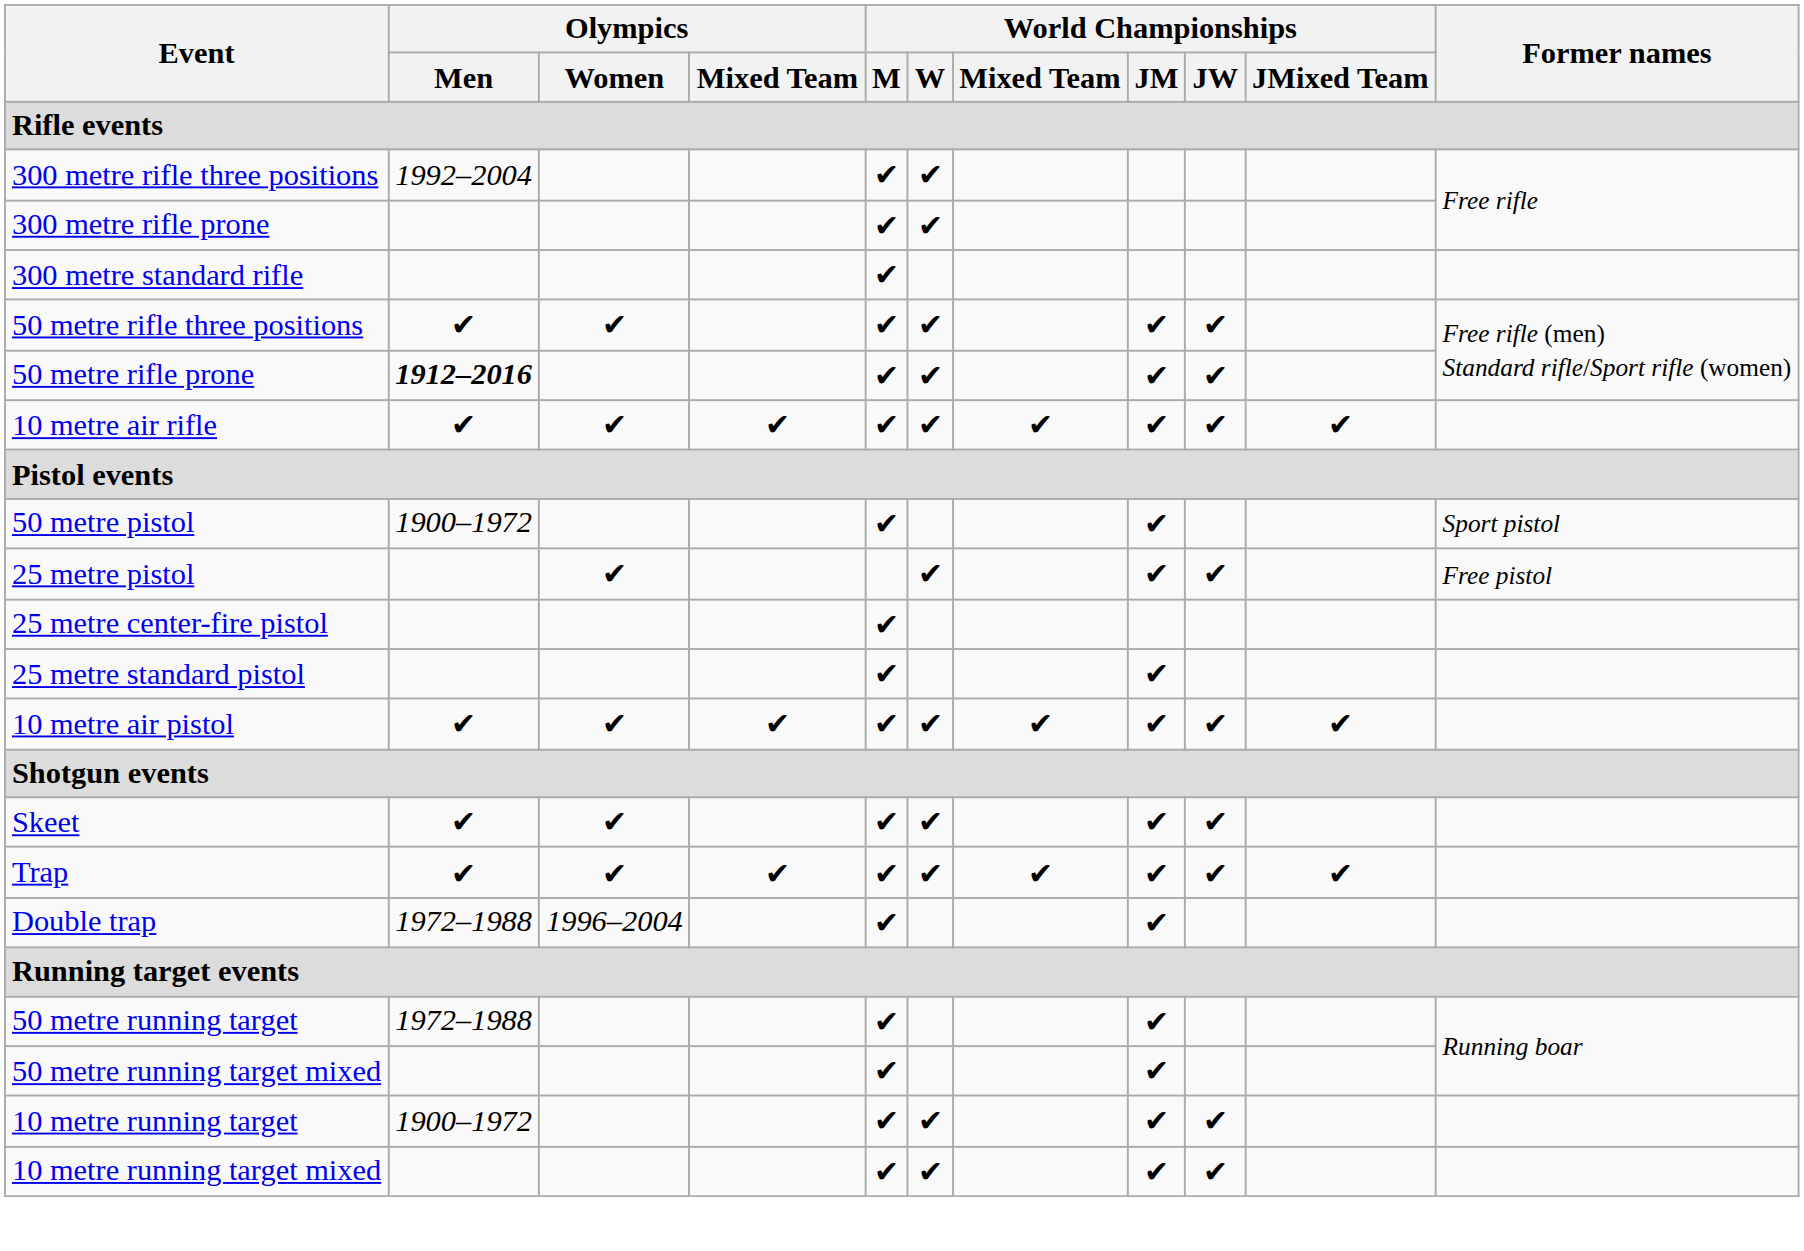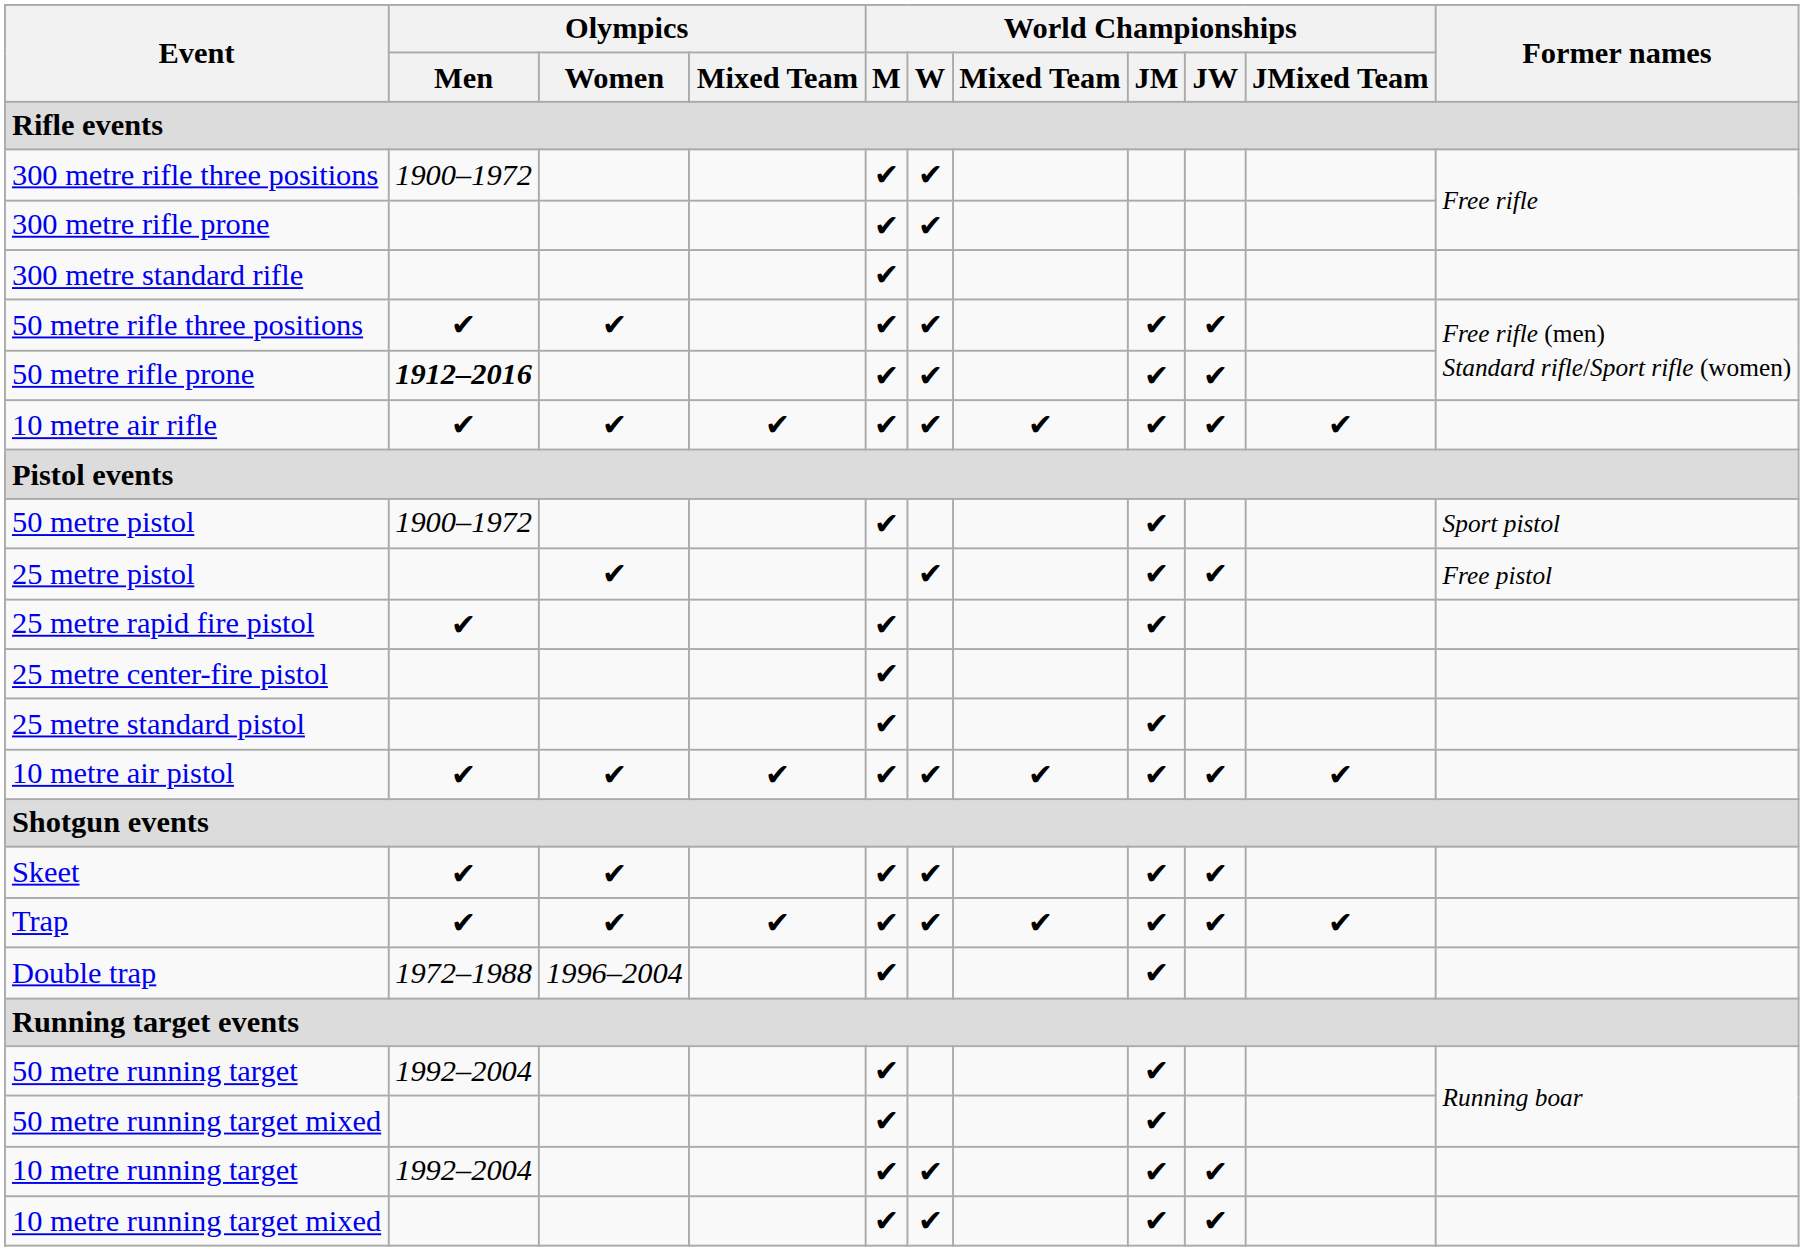300 metre rifle three positions | Olympics / Men: 1992–2004 -> 1900–1972
+ row: 25 metre rapid fire pistol | ✔ | ✔ | ✔
50 metre running target | Olympics / Men: 1972–1988 -> 1992–2004
10 metre running target | Olympics / Men: 1900–1972 -> 1992–2004
